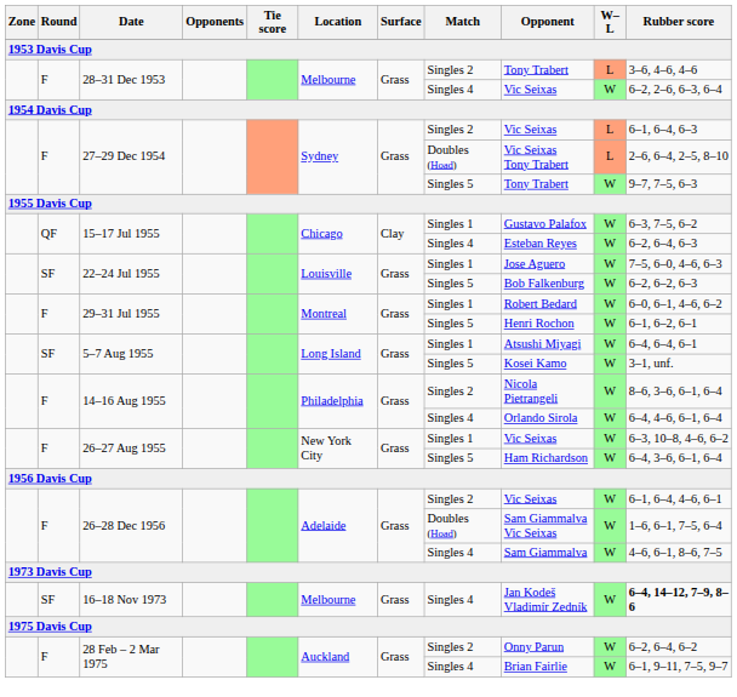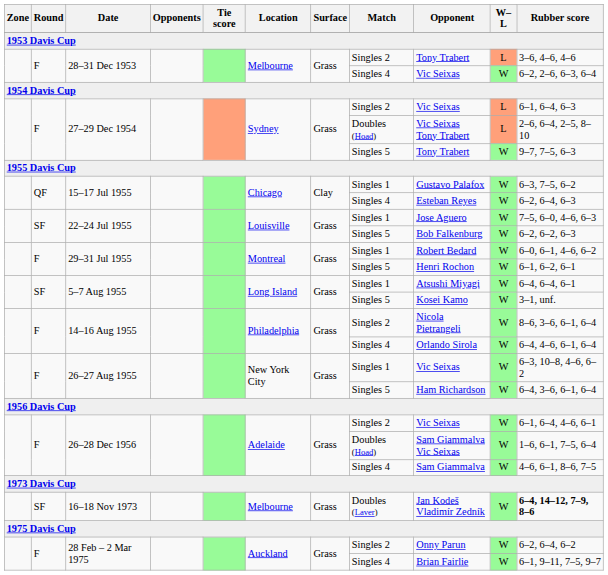16–18 Nov 1973 | Match: Singles 4 -> Doubles (Laver)
